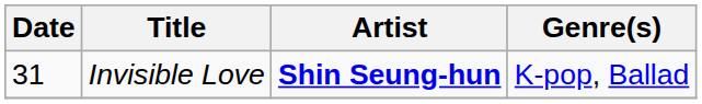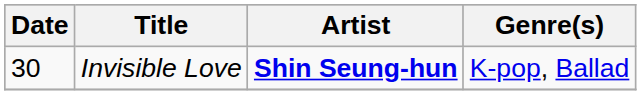Invisible Love | Date: 31 -> 30
